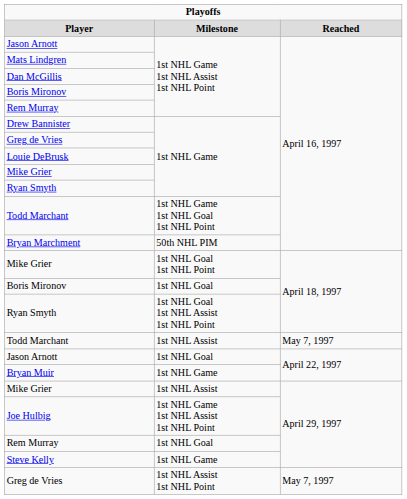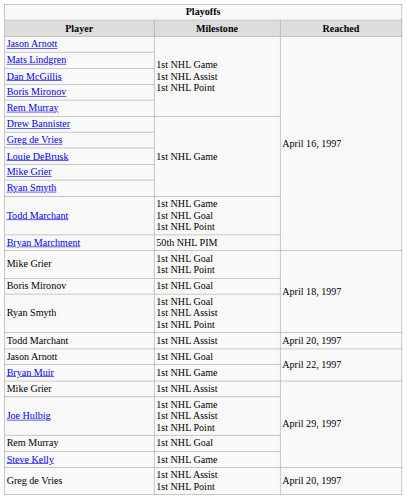Todd Marchant / 1st NHL Assist | column 3: May 7, 1997 -> April 20, 1997
Greg de Vries / 1st NHL Assist 1st NHL Point | column 3: May 7, 1997 -> April 20, 1997
